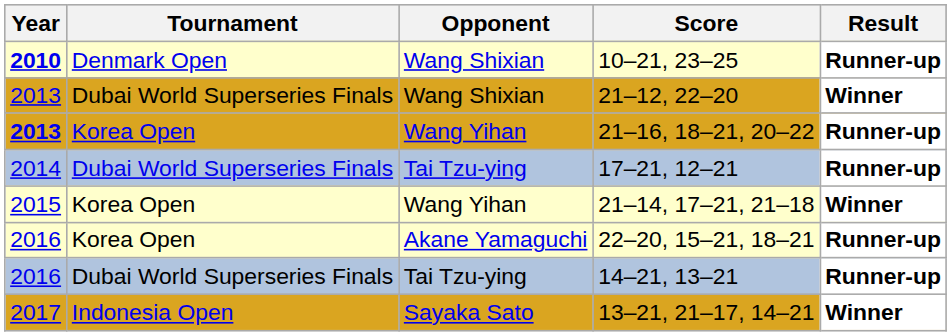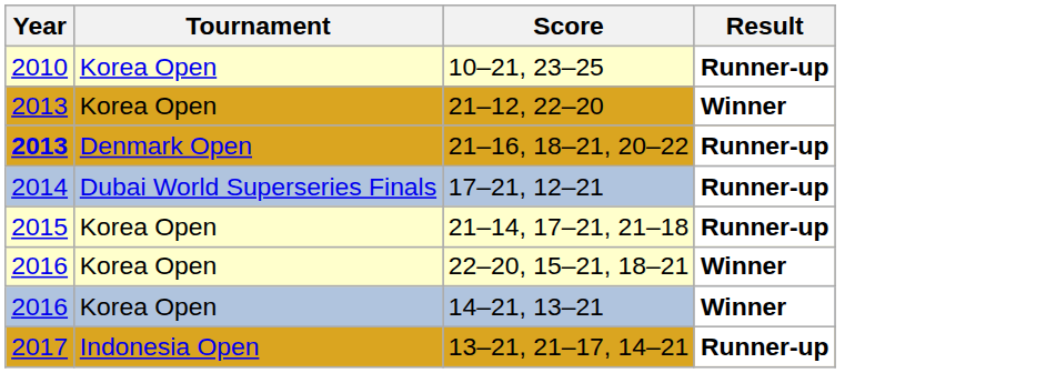- column: Opponent | Wang Shixian | Wang Shixian | Wang Yihan | Tai Tzu-ying | Wang Yihan | Akane Yamaguchi | Tai Tzu-ying | Sayaka Sato
10–21, 23–25 | Year: bold -> normal
10–21, 23–25 | Tournament: Denmark Open -> Korea Open
21–12, 22–20 | Tournament: Dubai World Superseries Finals -> Korea Open
21–16, 18–21, 20–22 | Tournament: Korea Open -> Denmark Open
21–14, 17–21, 21–18 | Result: Winner -> Runner-up
22–20, 15–21, 18–21 | Result: Runner-up -> Winner
14–21, 13–21 | Tournament: Dubai World Superseries Finals -> Korea Open
14–21, 13–21 | Result: Runner-up -> Winner
13–21, 21–17, 14–21 | Result: Winner -> Runner-up
